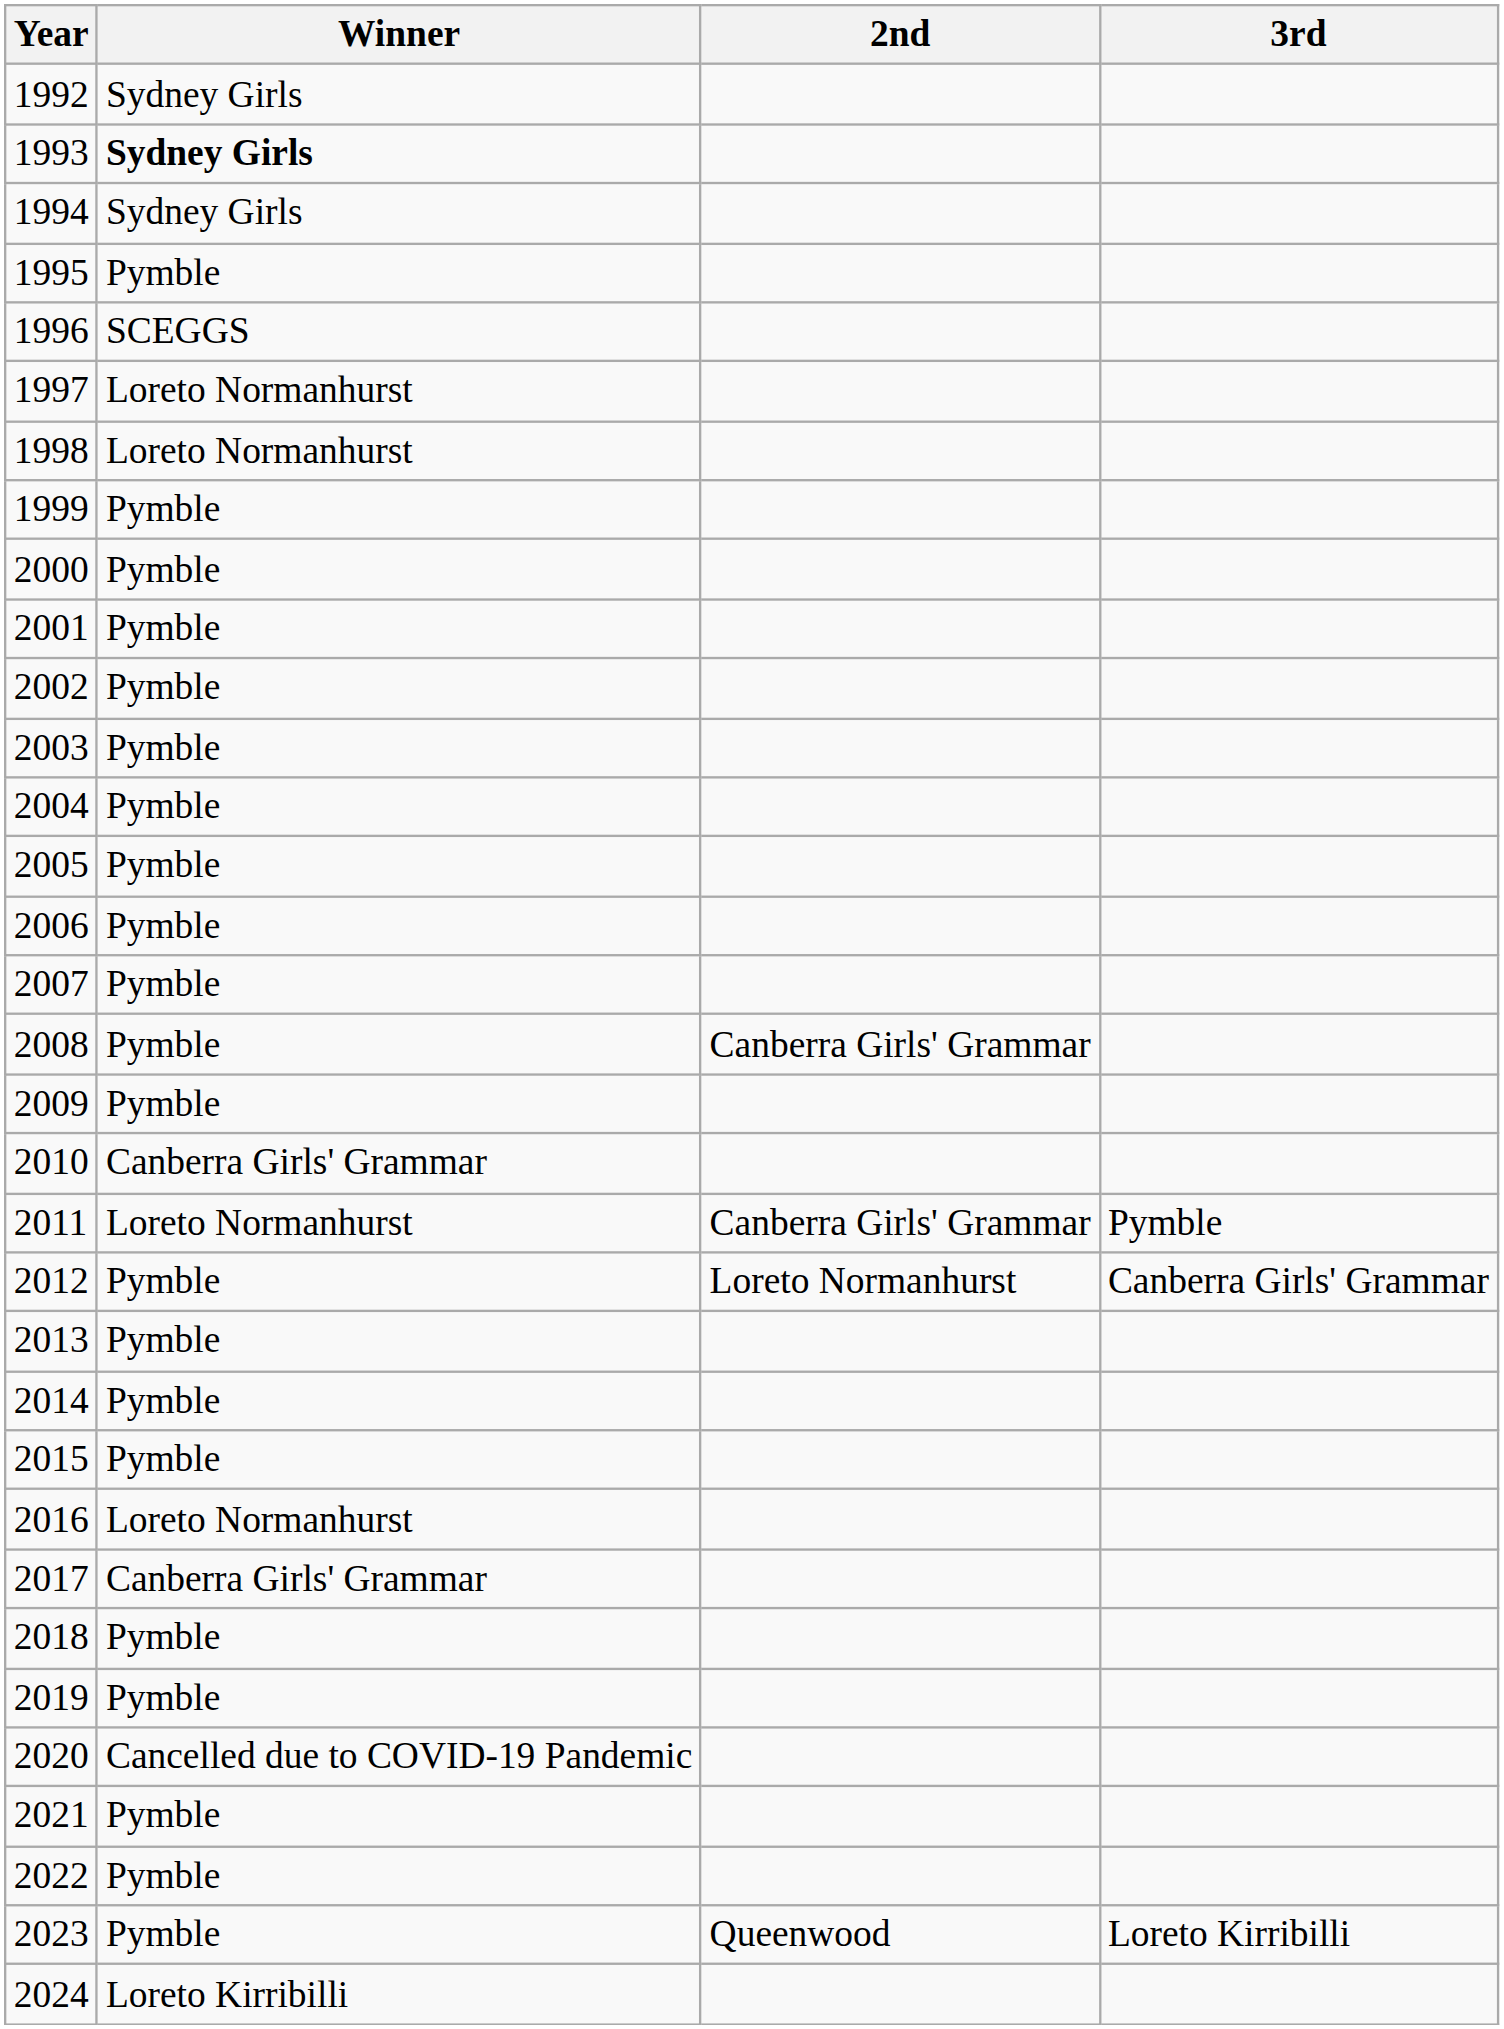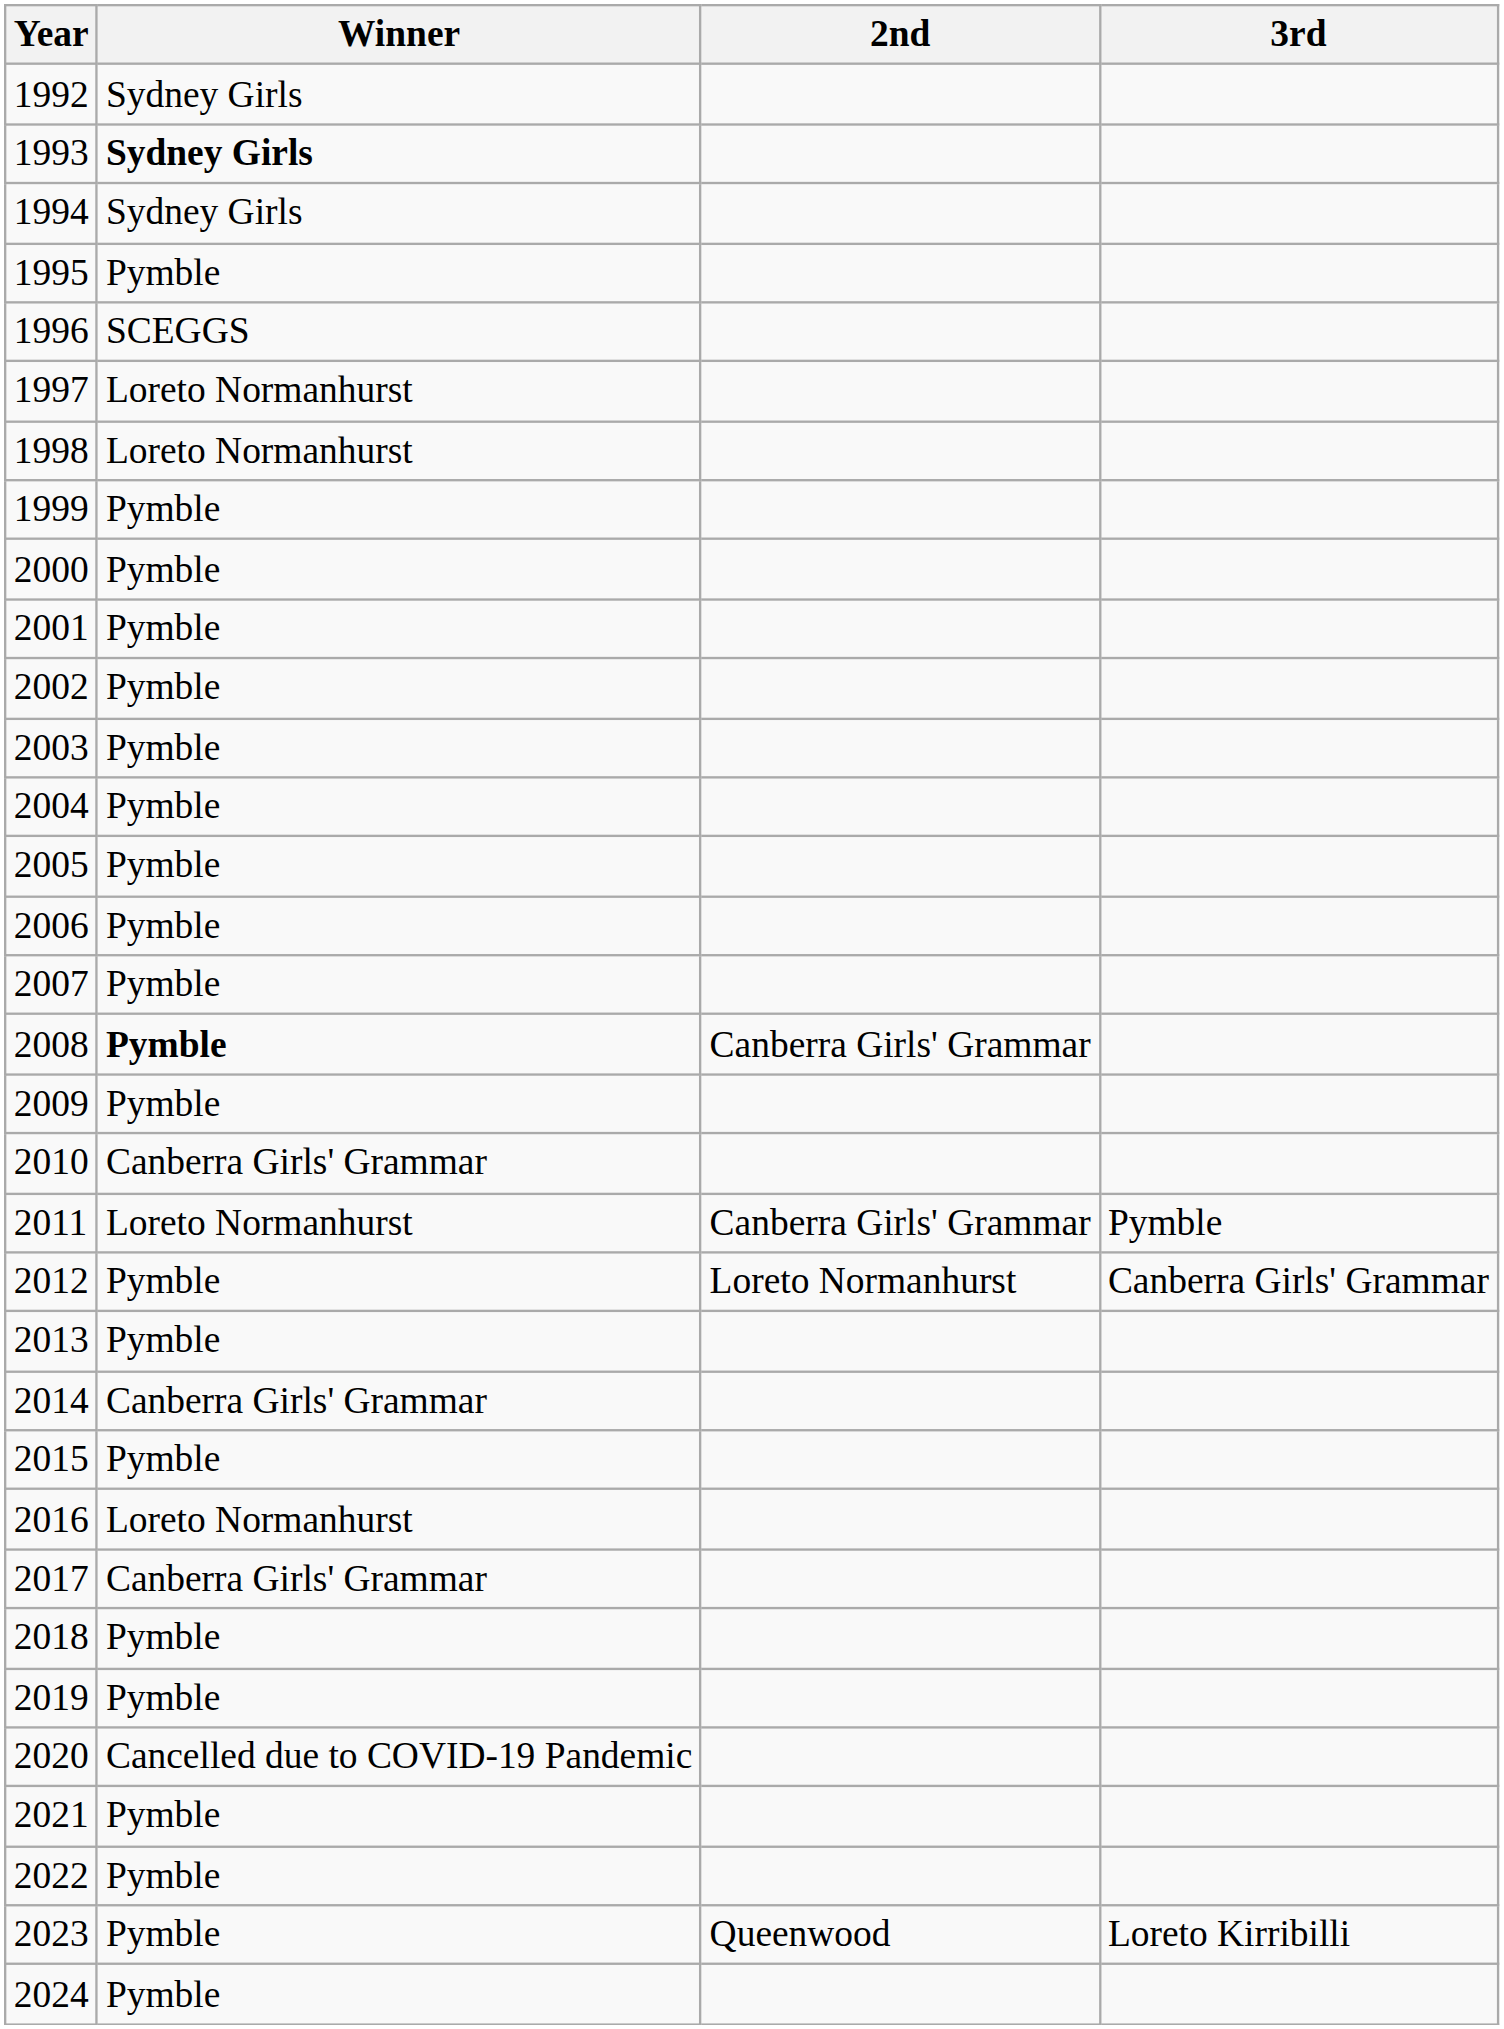2008 | Winner: normal -> bold
2014 | Winner: Pymble -> Canberra Girls' Grammar
2024 | Winner: Loreto Kirribilli -> Pymble
